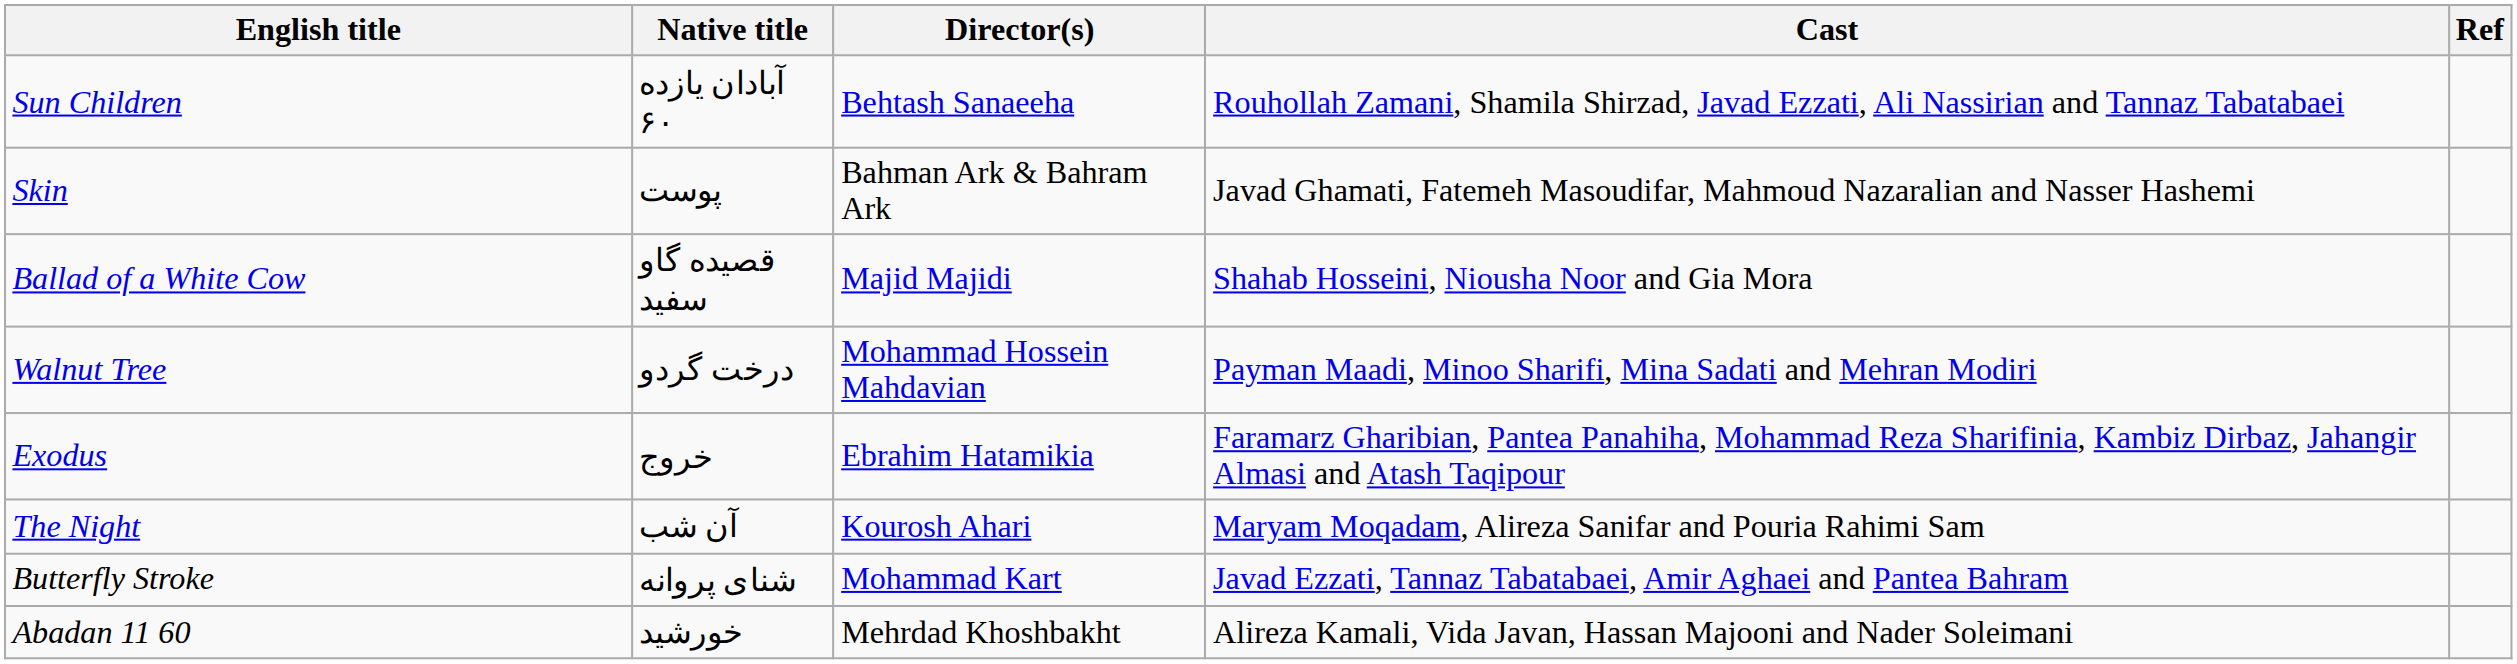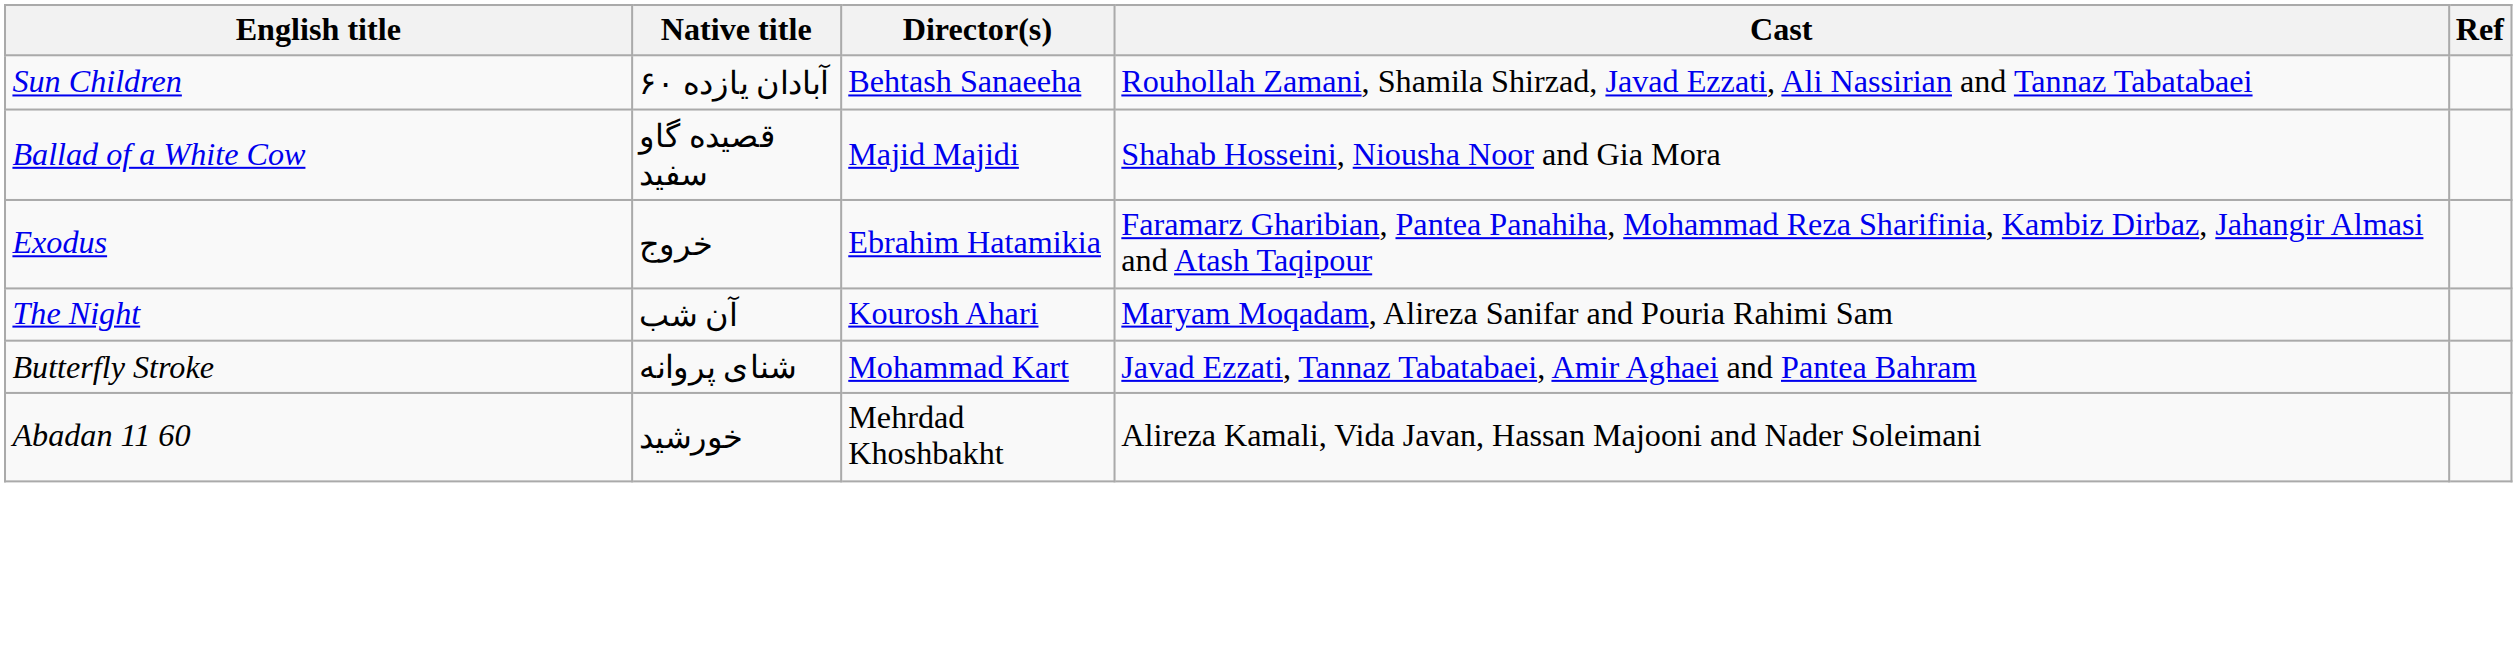- row: Skin | پوست | Bahman Ark & Bahram Ark | Javad Ghamati, Fatemeh Masoudifar, Mahmoud Nazaralian and Nasser Hashemi
- row: Walnut Tree | درخت گردو | Mohammad Hossein Mahdavian | Payman Maadi, Minoo Sharifi, Mina Sadati and Mehran Modiri
